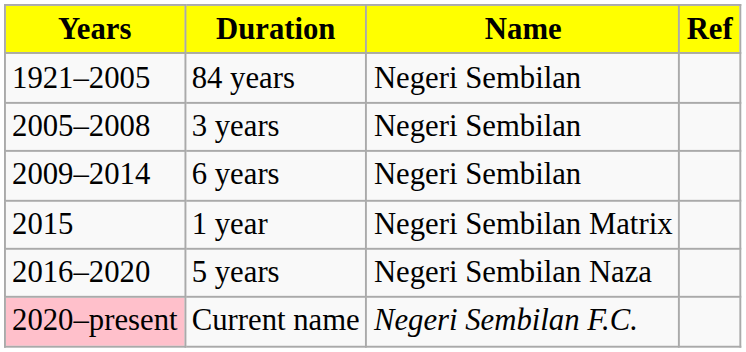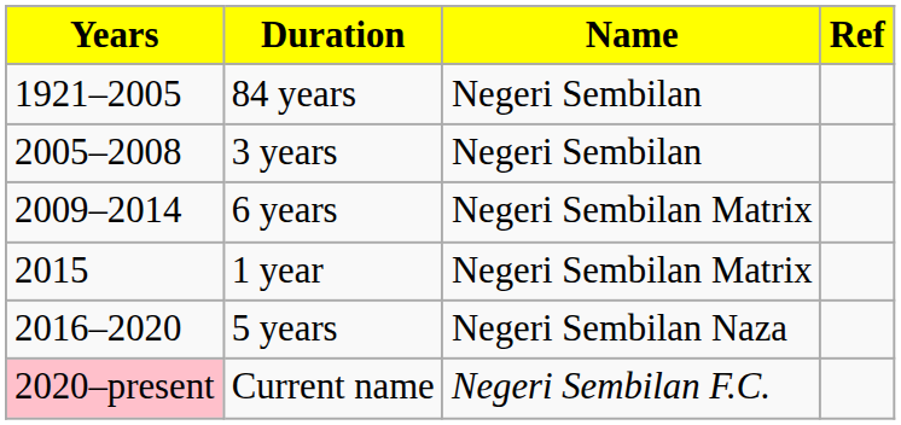6 years | Name: Negeri Sembilan -> Negeri Sembilan Matrix
